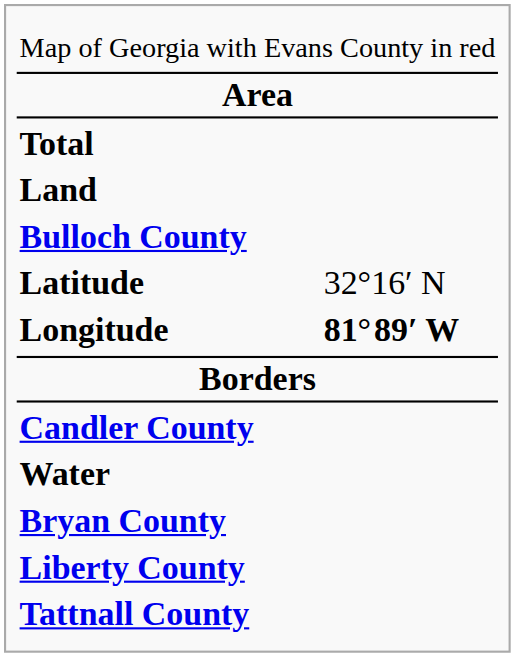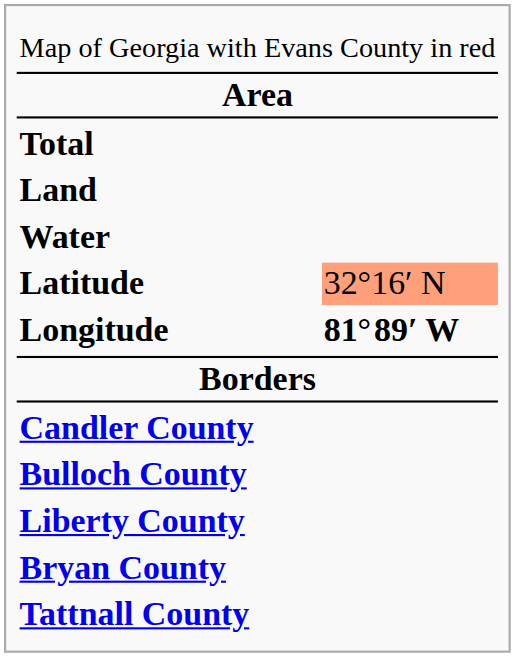rows swapped: Water <-> Bulloch County
Latitude | column 2: no background -> lightsalmon background
rows swapped: Bryan County <-> Liberty County
